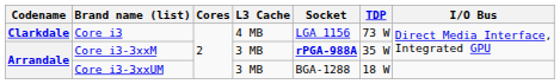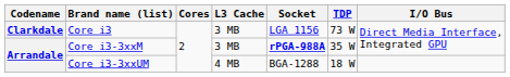Core i3 | L3 Cache: 4 MB -> 3 MB
Core i3-3xxUM | L3 Cache: 3 MB -> 4 MB
